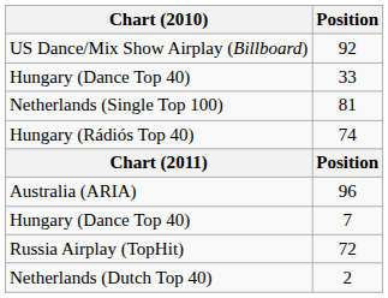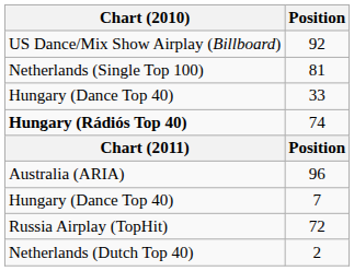rows swapped: 81 <-> 33
74 | Chart (2010): normal -> bold
